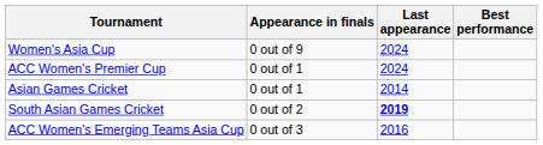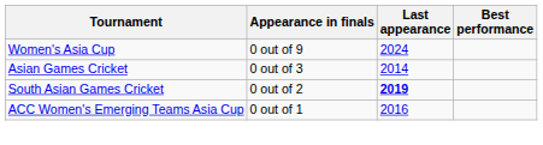- row: ACC Women's Premier Cup | 0 out of 1 | 2024
Asian Games Cricket | Appearance in finals: 0 out of 1 -> 0 out of 3
ACC Women's Emerging Teams Asia Cup | Appearance in finals: 0 out of 3 -> 0 out of 1
